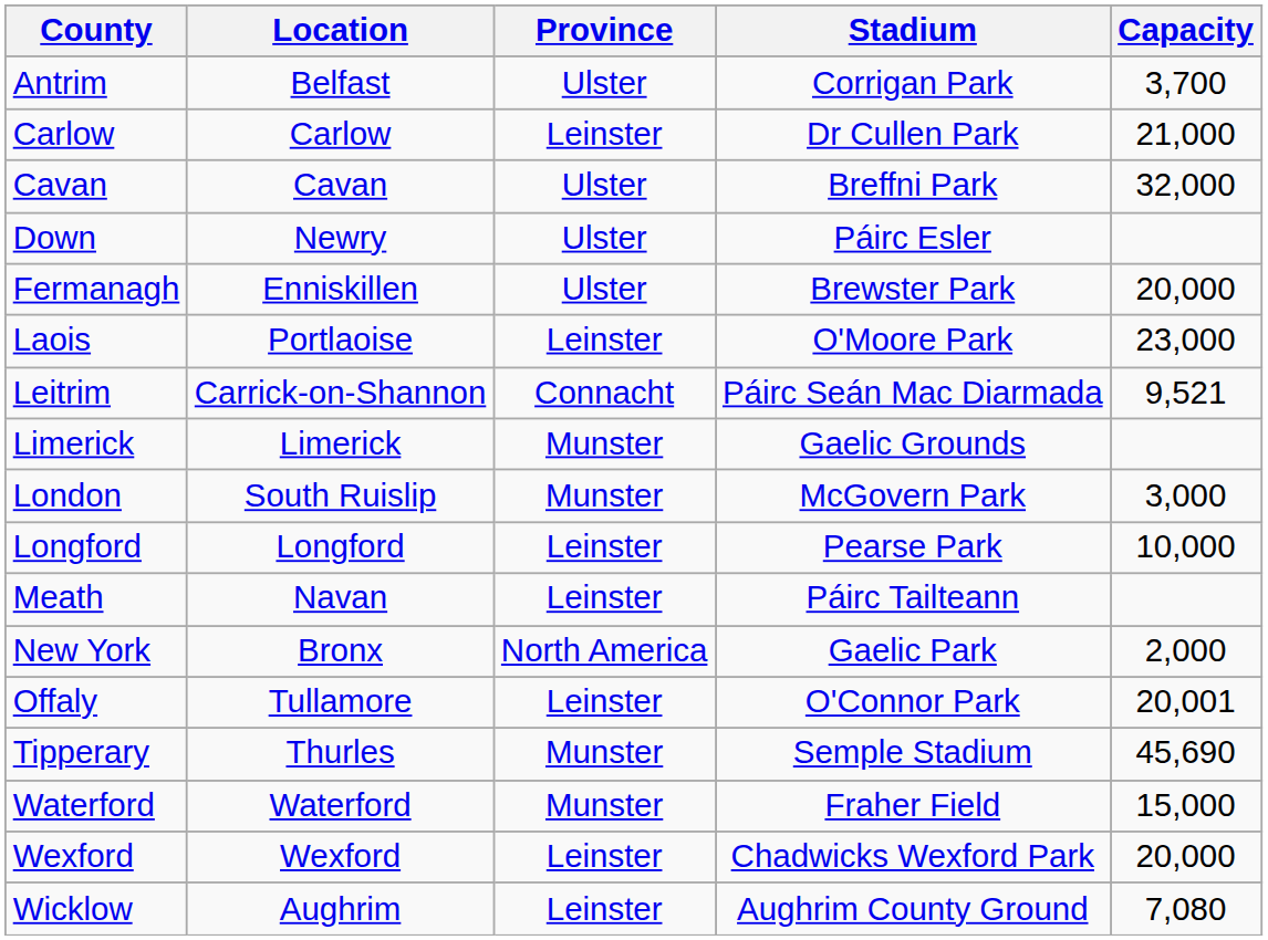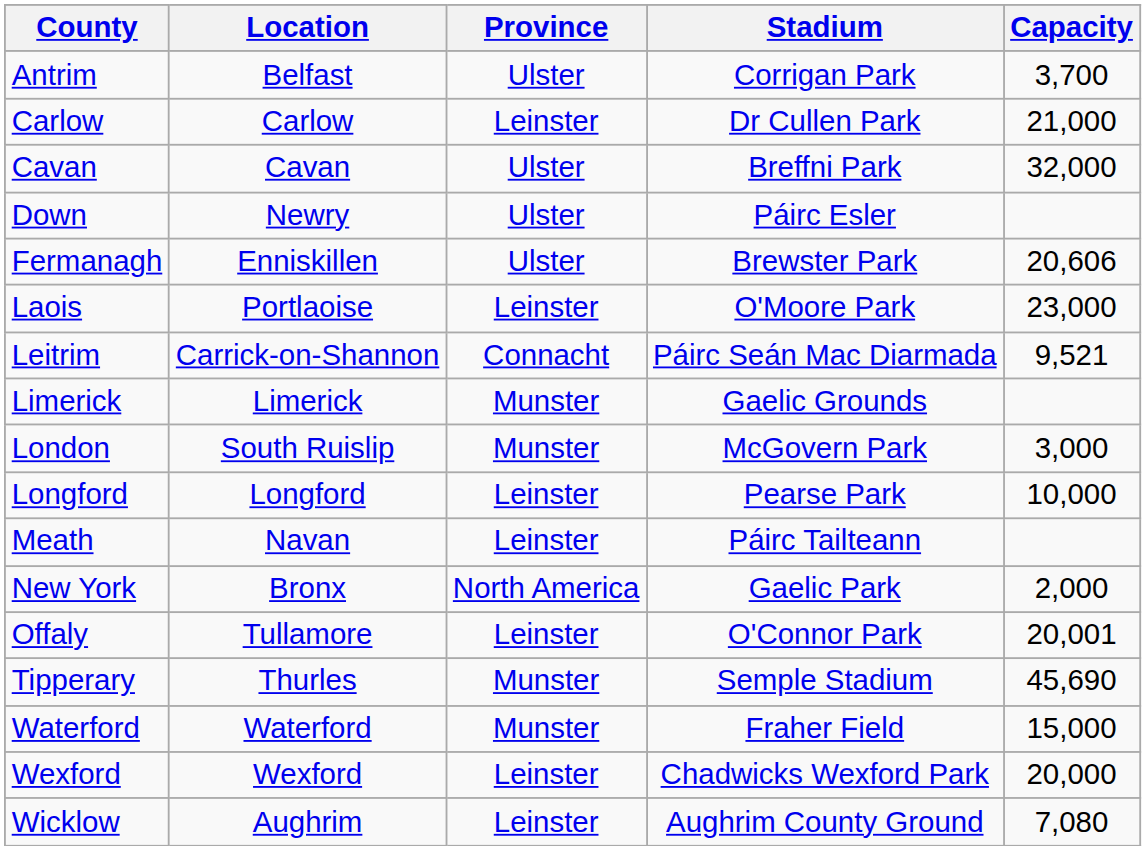Fermanagh | Capacity: 20,000 -> 20,606
